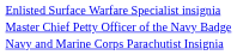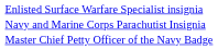rows swapped: Navy and Marine Corps Parachutist Insignia <-> Master Chief Petty Officer of the Navy Badge
